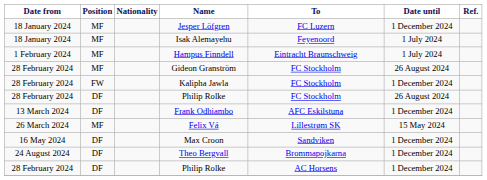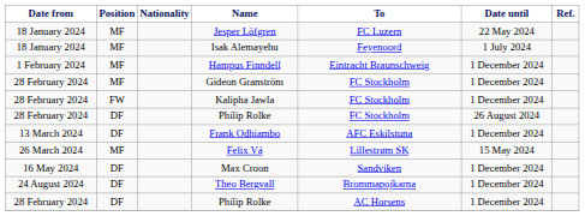Jesper Löfgren | Date until: 1 December 2024 -> 22 May 2024
Hampus Finndell | Date until: 1 July 2024 -> 1 December 2024
Gideon Granström | Date until: 26 August 2024 -> 1 December 2024
